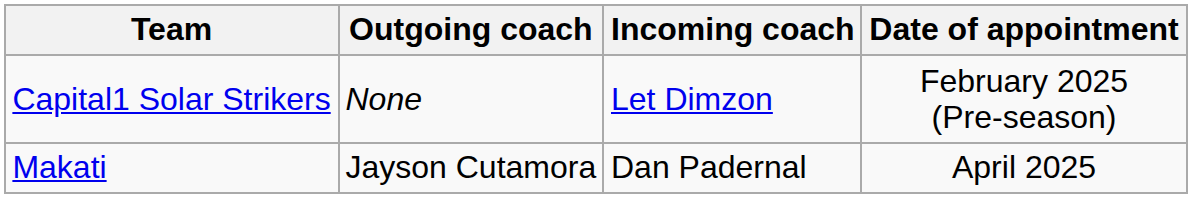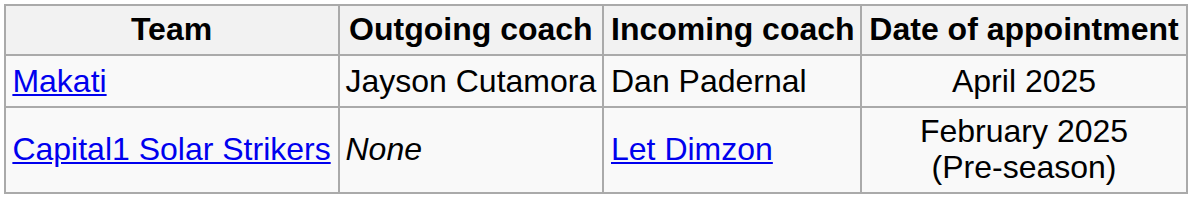rows swapped: Capital1 Solar Strikers <-> Makati
